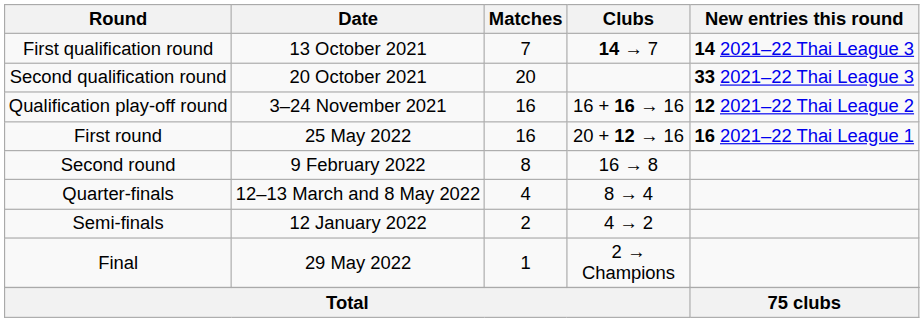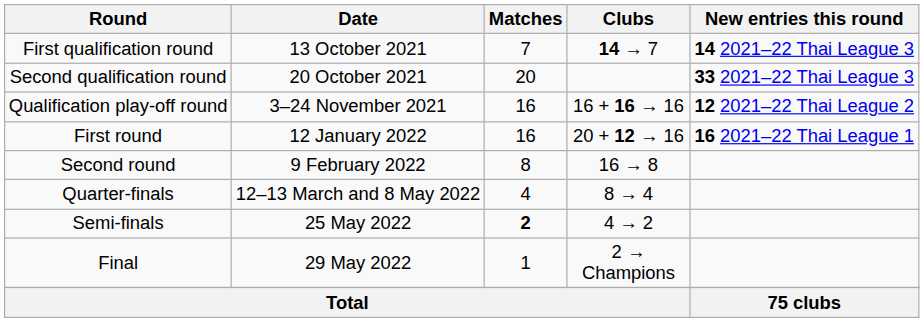First round | Date: 25 May 2022 -> 12 January 2022
Semi-finals | Date: 12 January 2022 -> 25 May 2022
Semi-finals | Matches: normal -> bold
